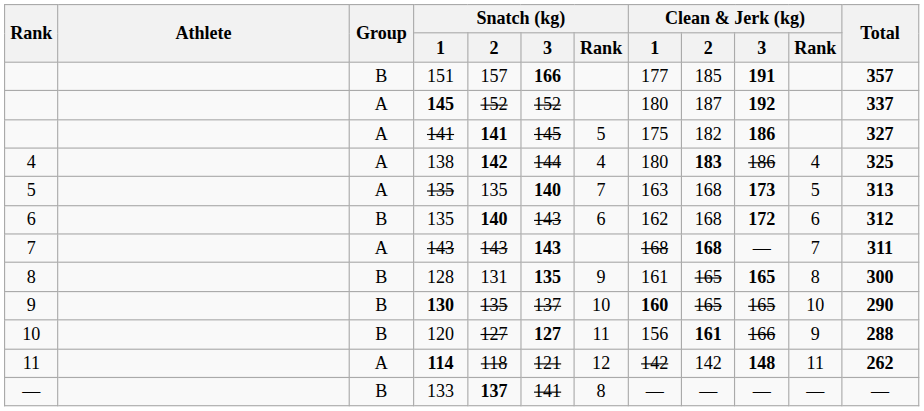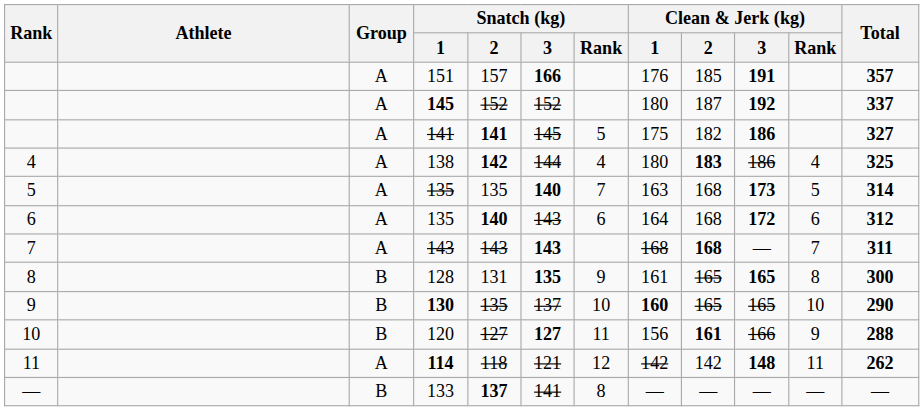151 | Group: B -> A
151 | Clean & Jerk (kg) / 1: 177 -> 176
5 / 135 | Total: 313 -> 314
6 / 135 | Group: B -> A
6 / 135 | Clean & Jerk (kg) / 1: 162 -> 164
